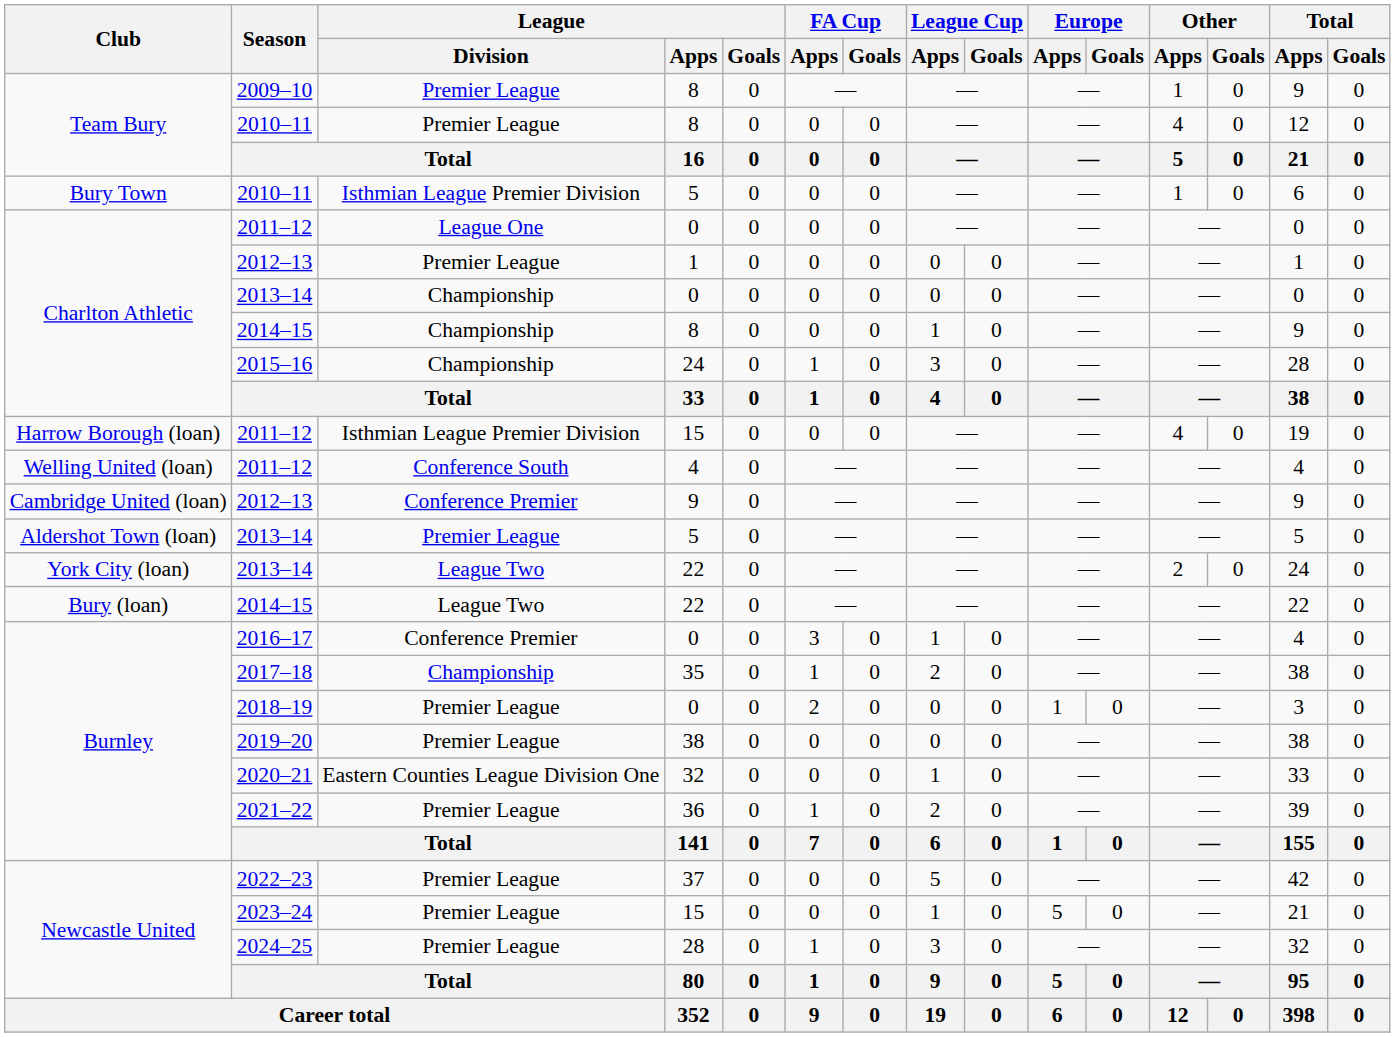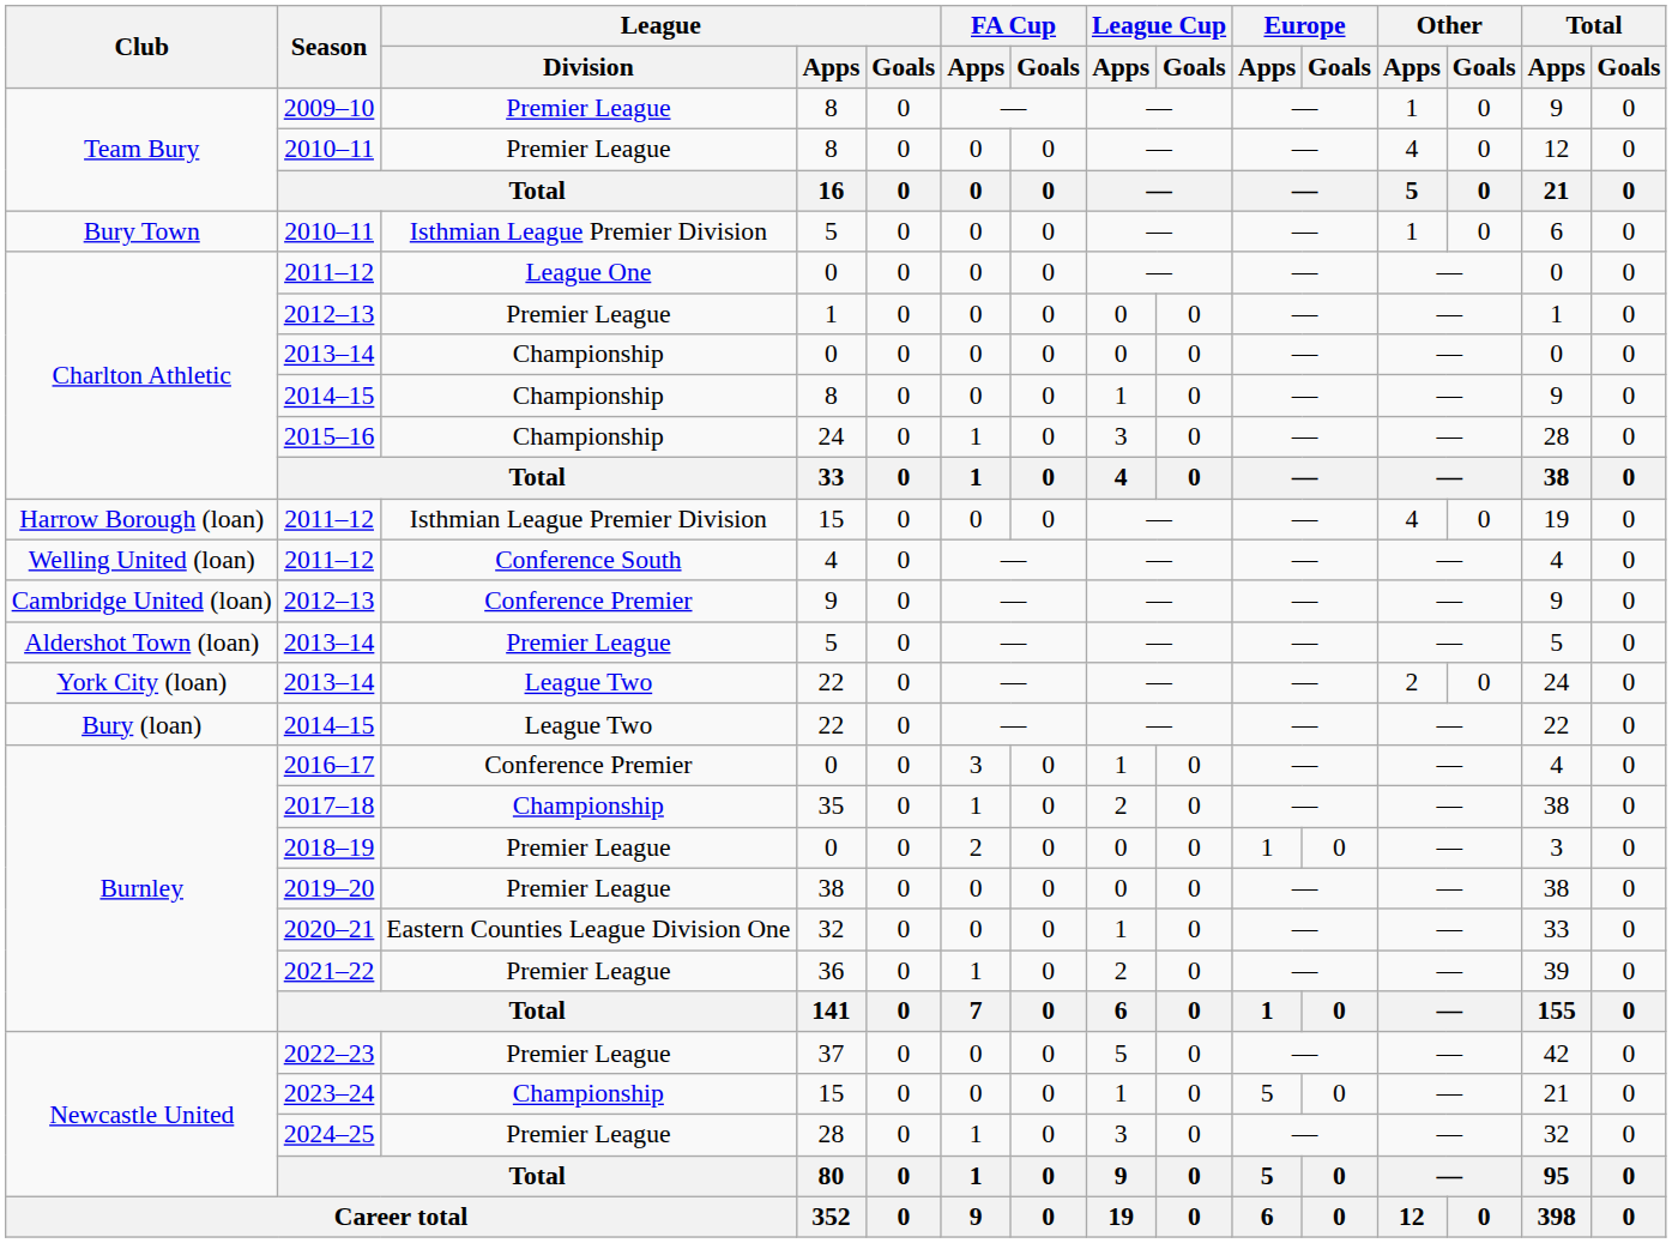2023–24 | League / Division: Premier League -> Championship
